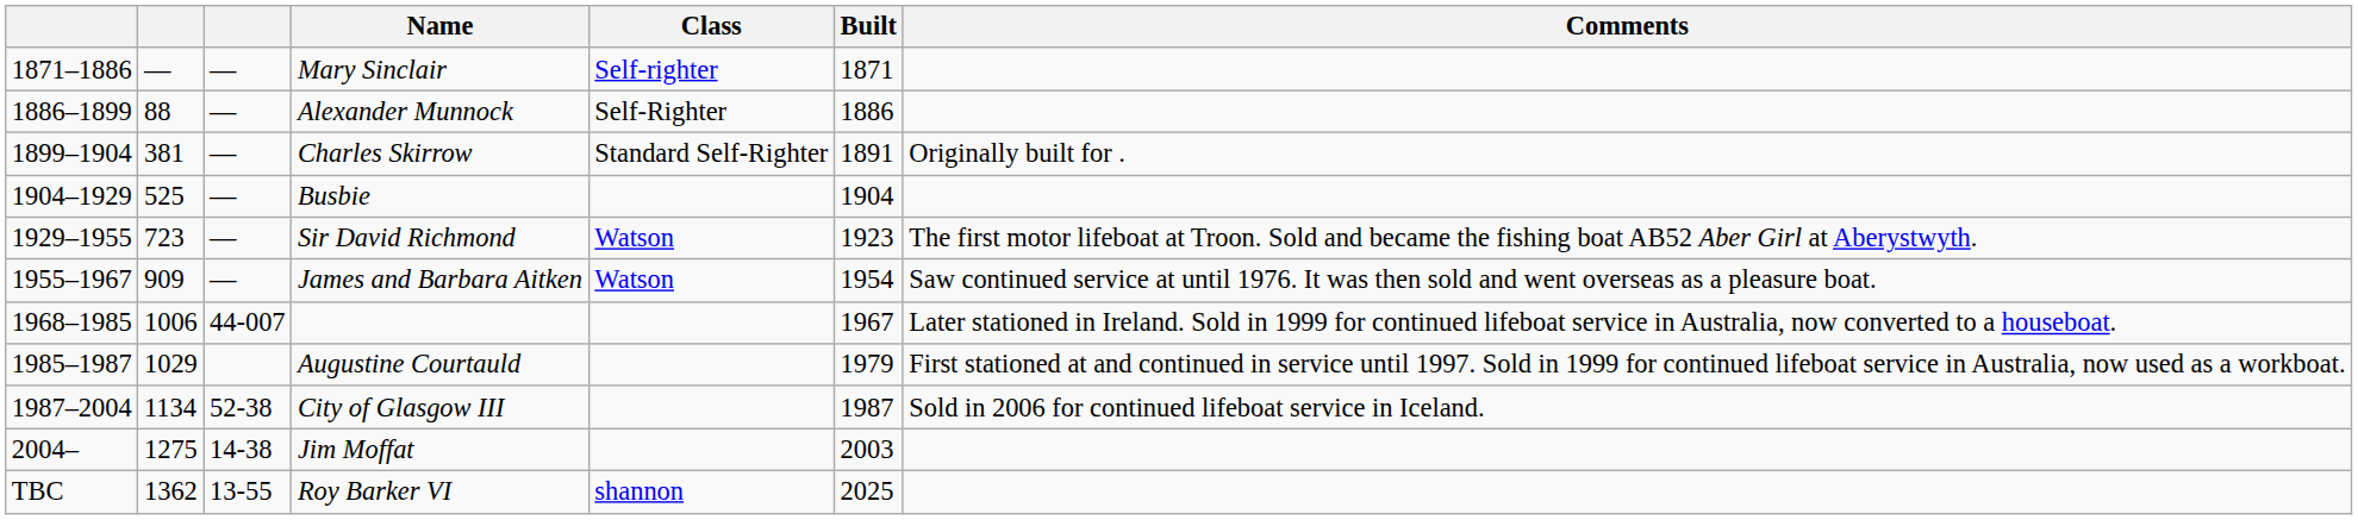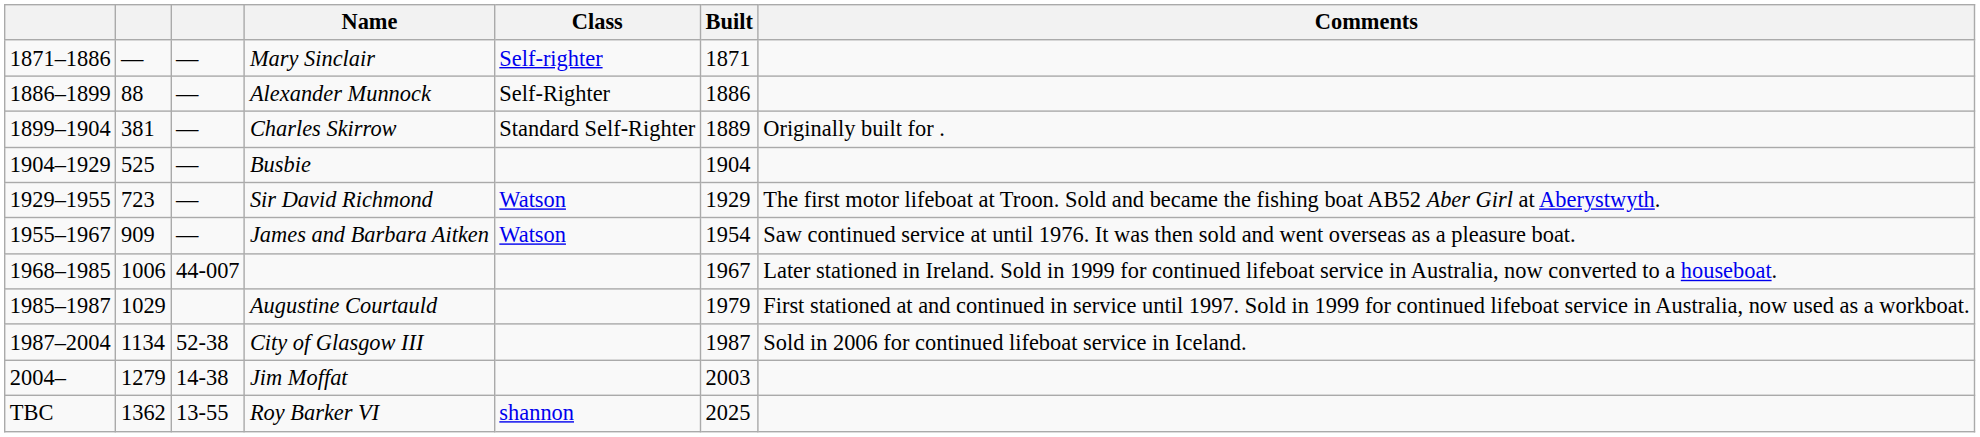Charles Skirrow | Built: 1891 -> 1889
Sir David Richmond | Built: 1923 -> 1929
Jim Moffat | column 2: 1275 -> 1279
